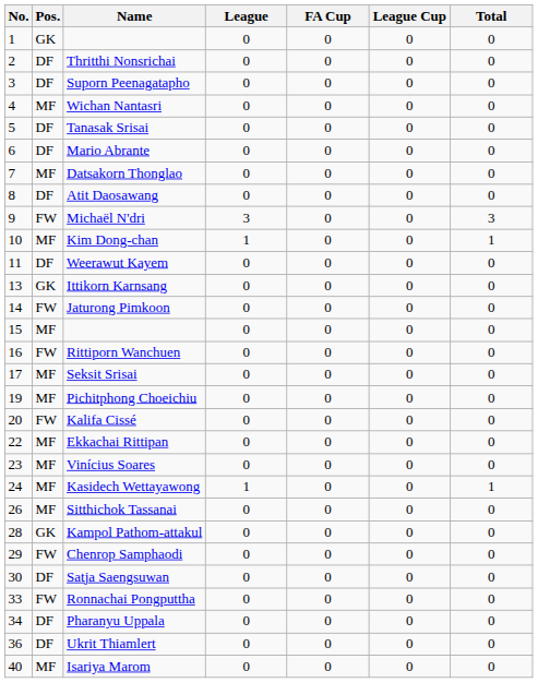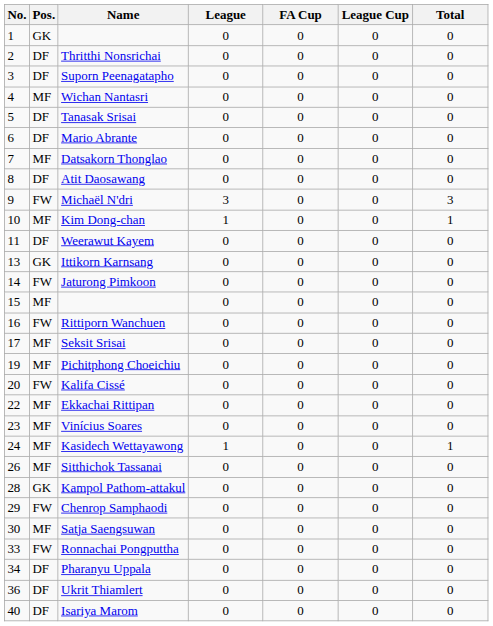Satja Saengsuwan | Pos.: DF -> MF
Isariya Marom | Pos.: MF -> DF
